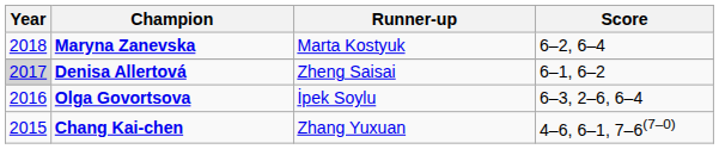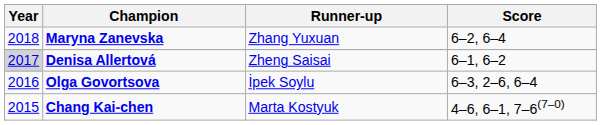Maryna Zanevska | Runner-up: Marta Kostyuk -> Zhang Yuxuan
Chang Kai-chen | Runner-up: Zhang Yuxuan -> Marta Kostyuk
